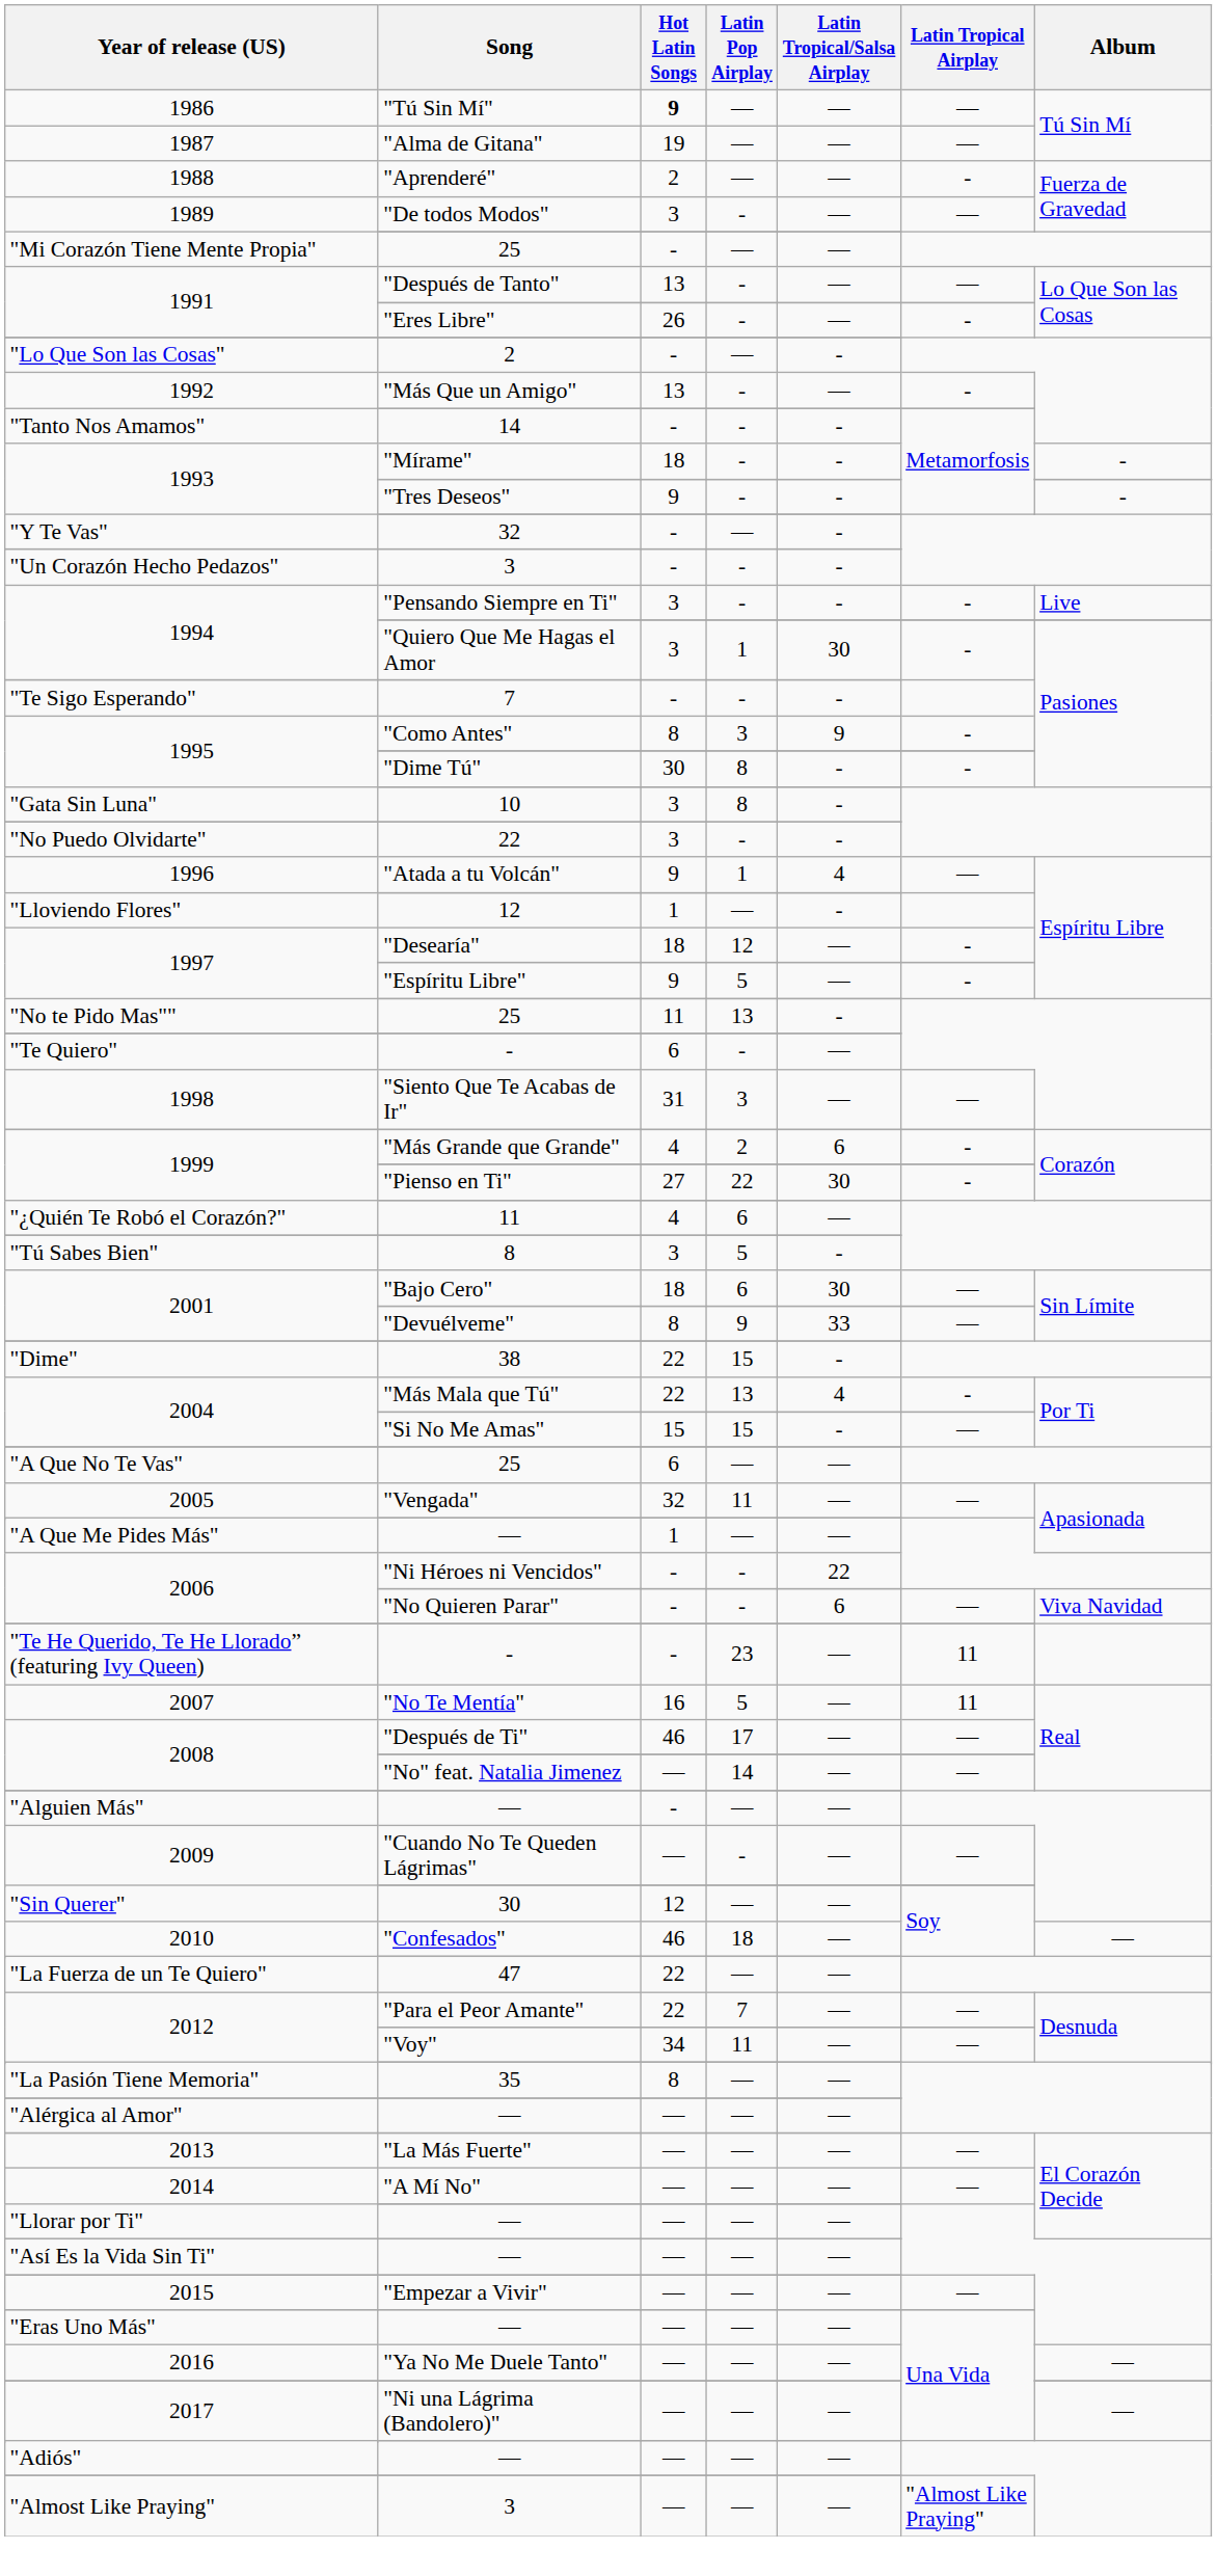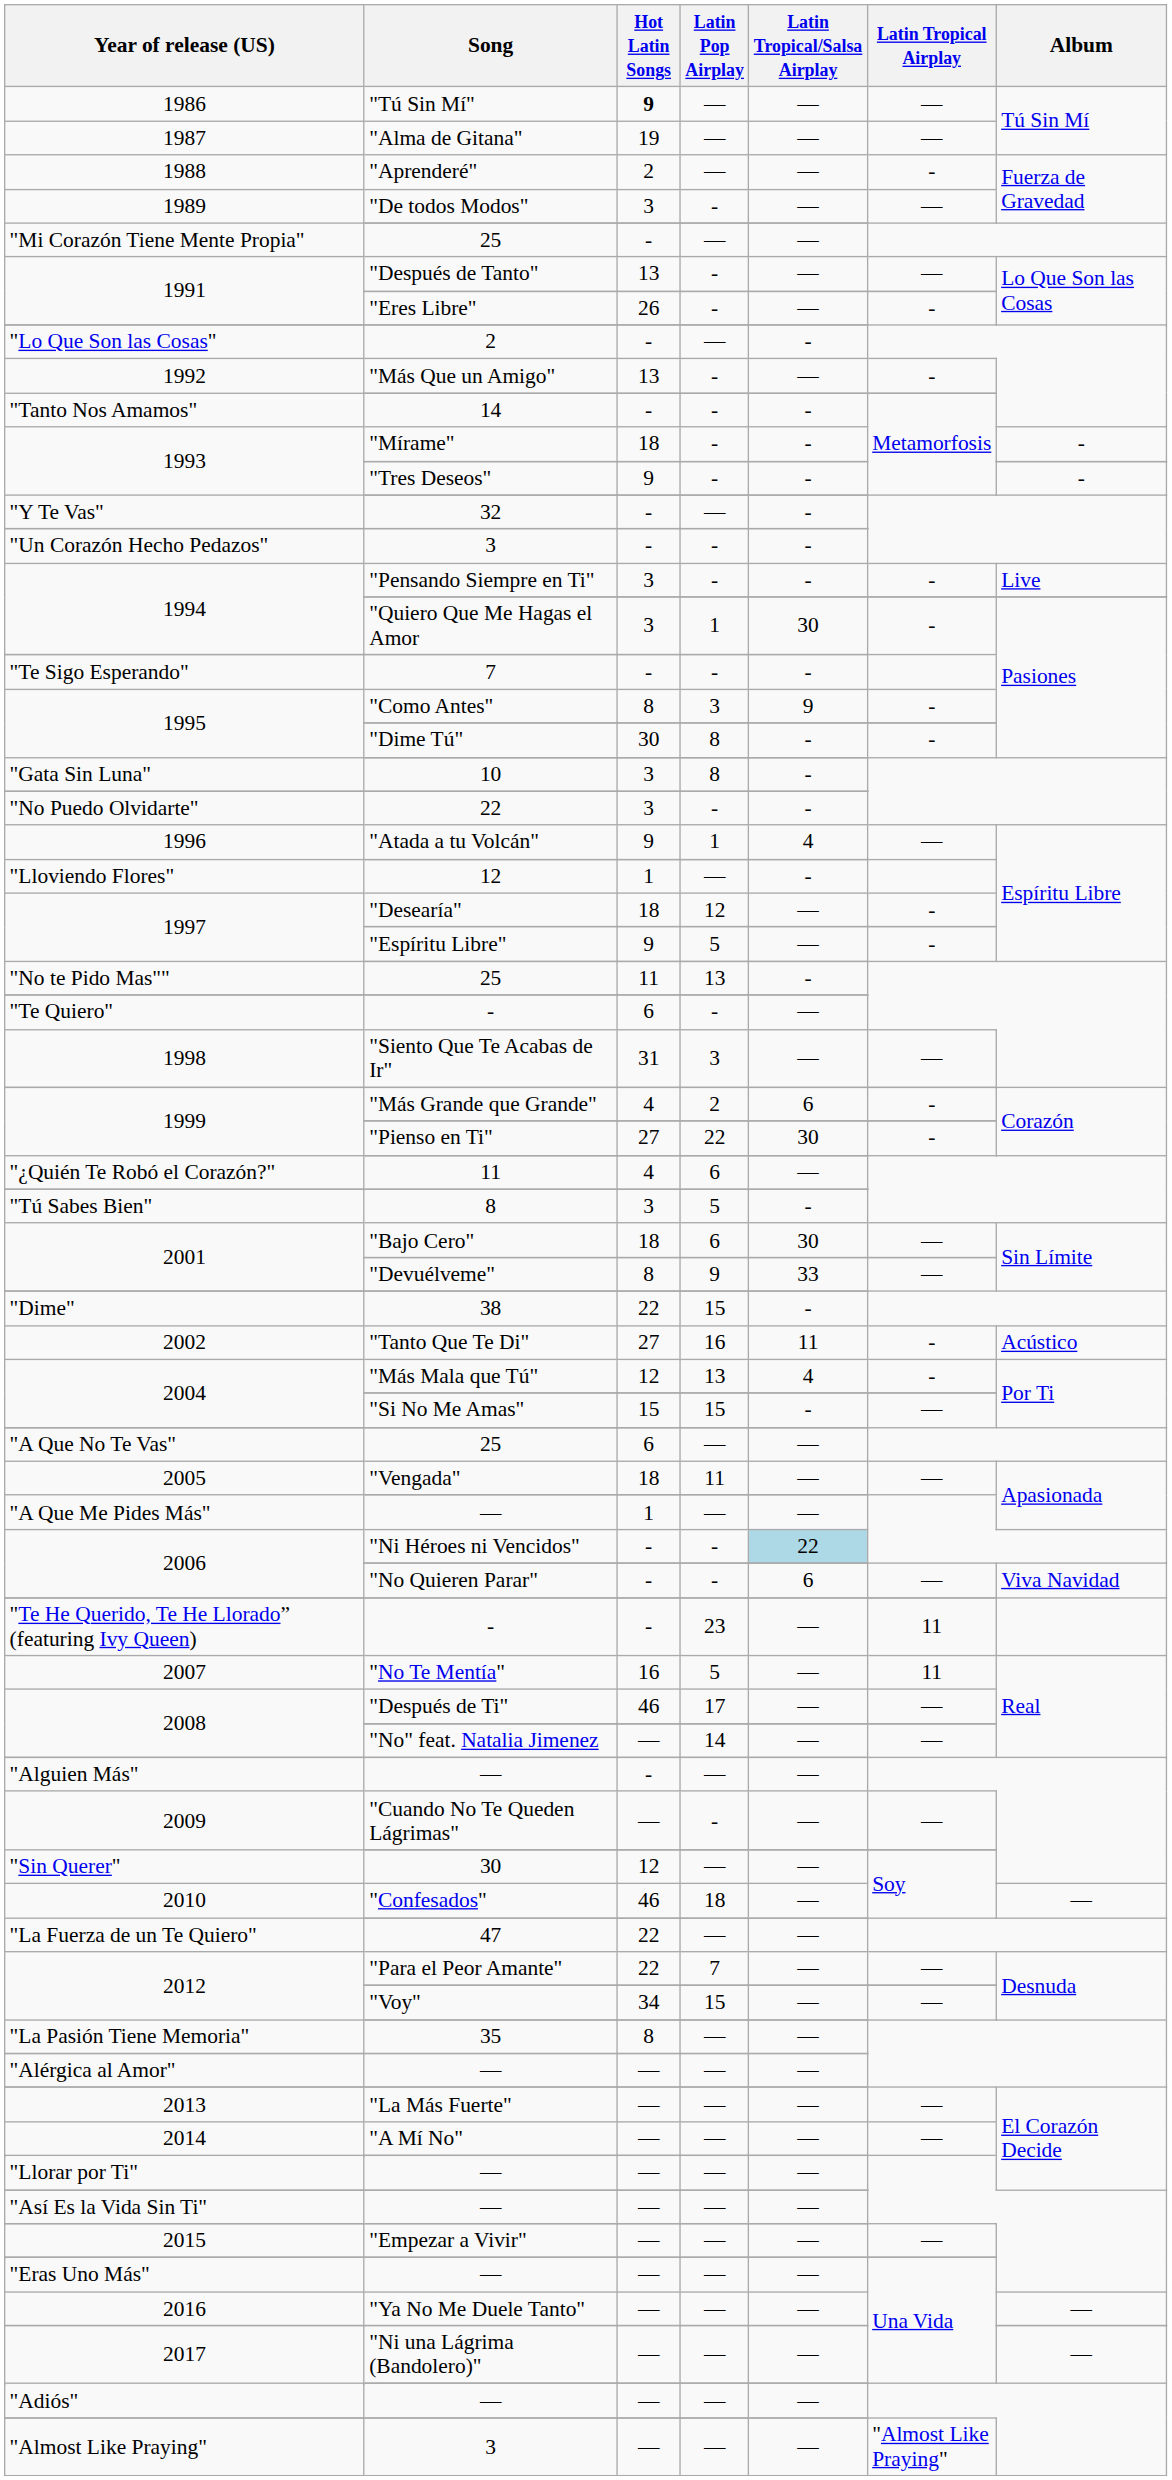+ row: 2002 | "Tanto Que Te Di" | 27 | 16 | 11 | - | Acústico
"Más Mala que Tú" | Hot Latin Songs: 22 -> 12
"Vengada" | Hot Latin Songs: 32 -> 18
"Ni Héroes ni Vencidos" | Latin Tropical/Salsa Airplay: no background -> lightblue background
"Voy" | Latin Pop Airplay: 11 -> 15
